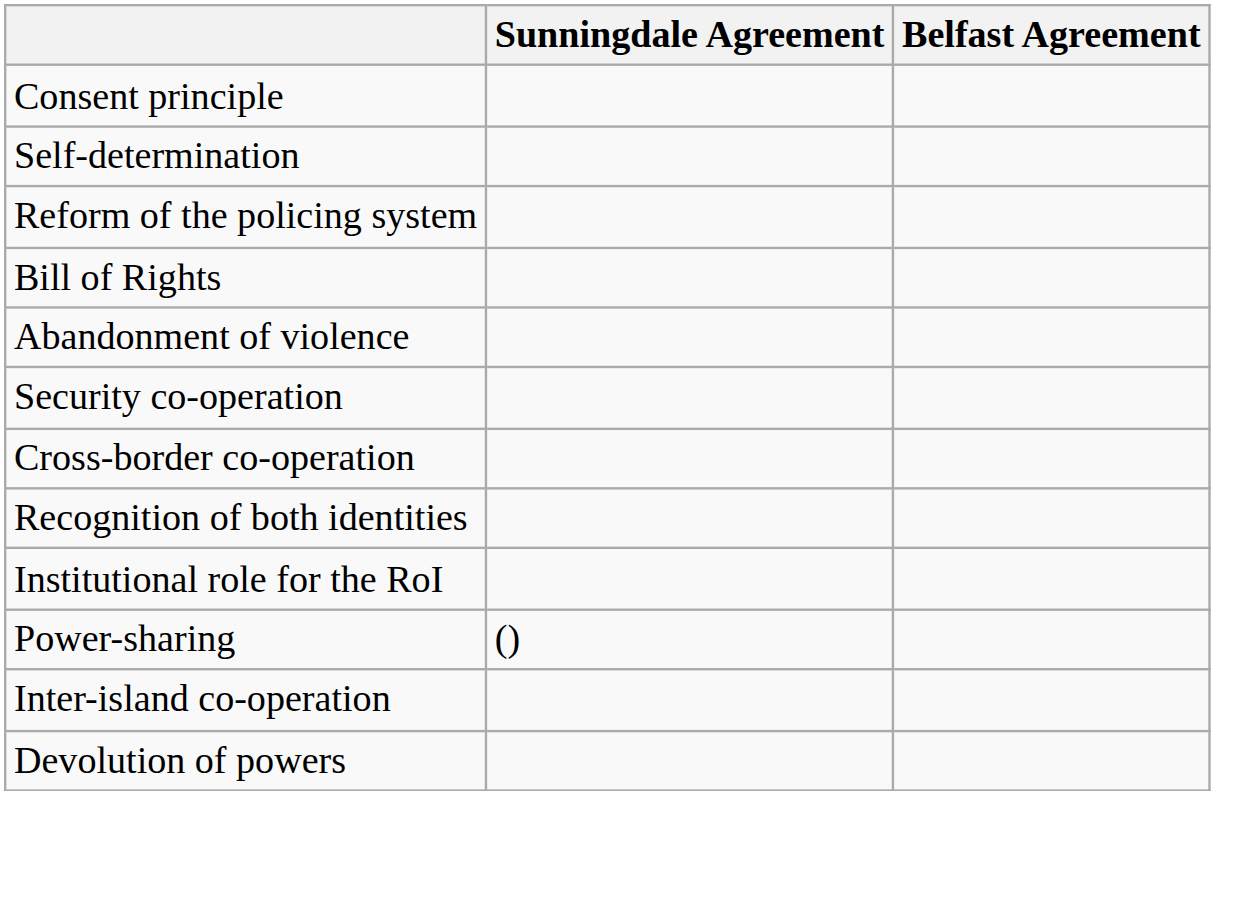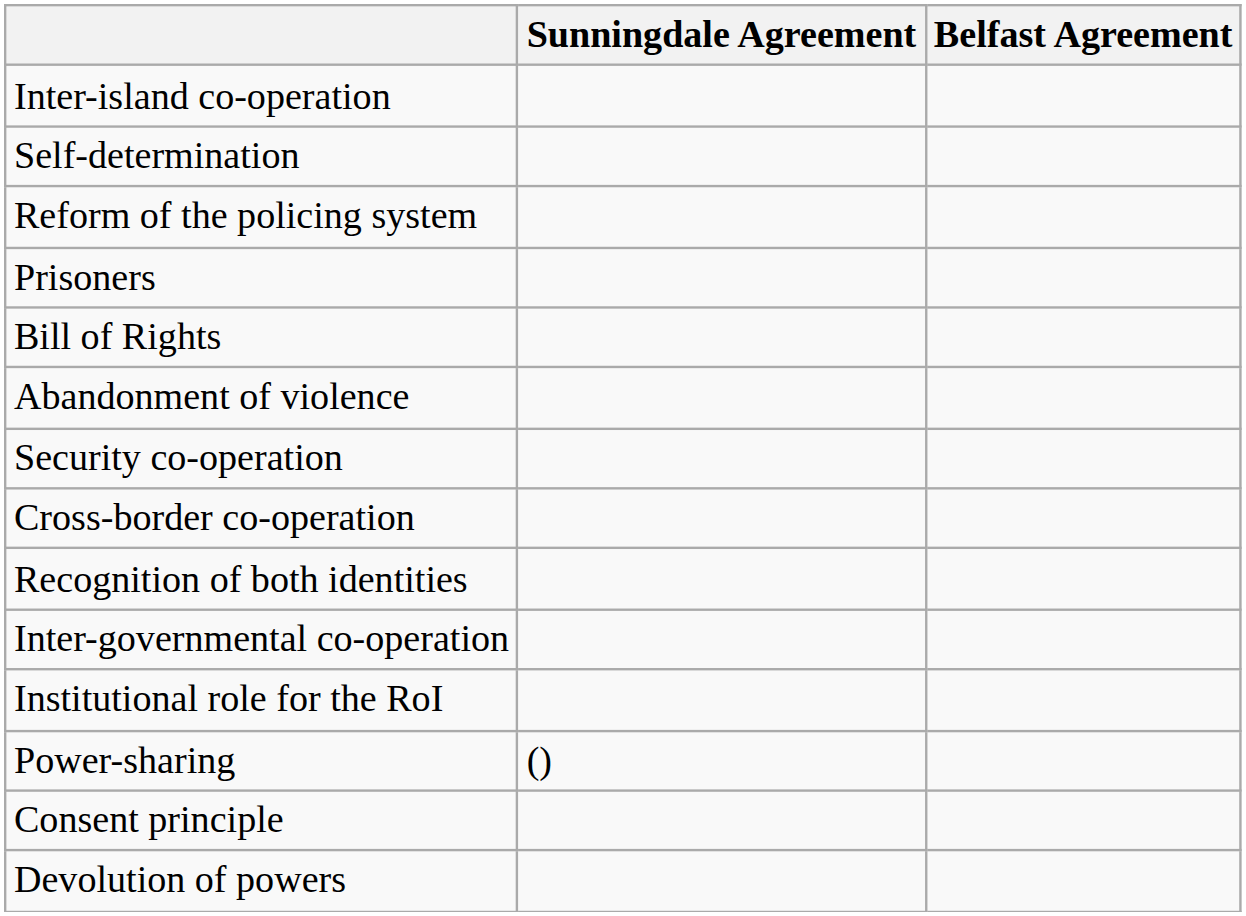rows swapped: Consent principle <-> Inter-island co-operation
+ row: Prisoners
+ row: Inter-governmental co-operation
